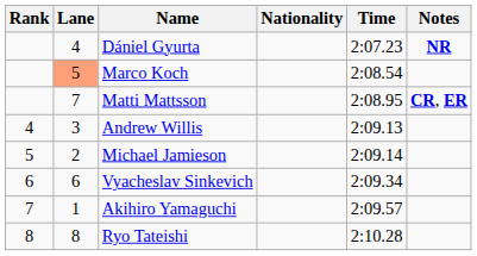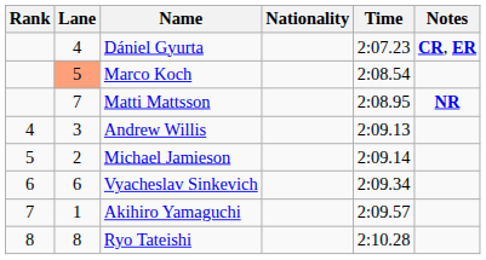Dániel Gyurta | Notes: NR -> CR, ER
Matti Mattsson | Notes: CR, ER -> NR
